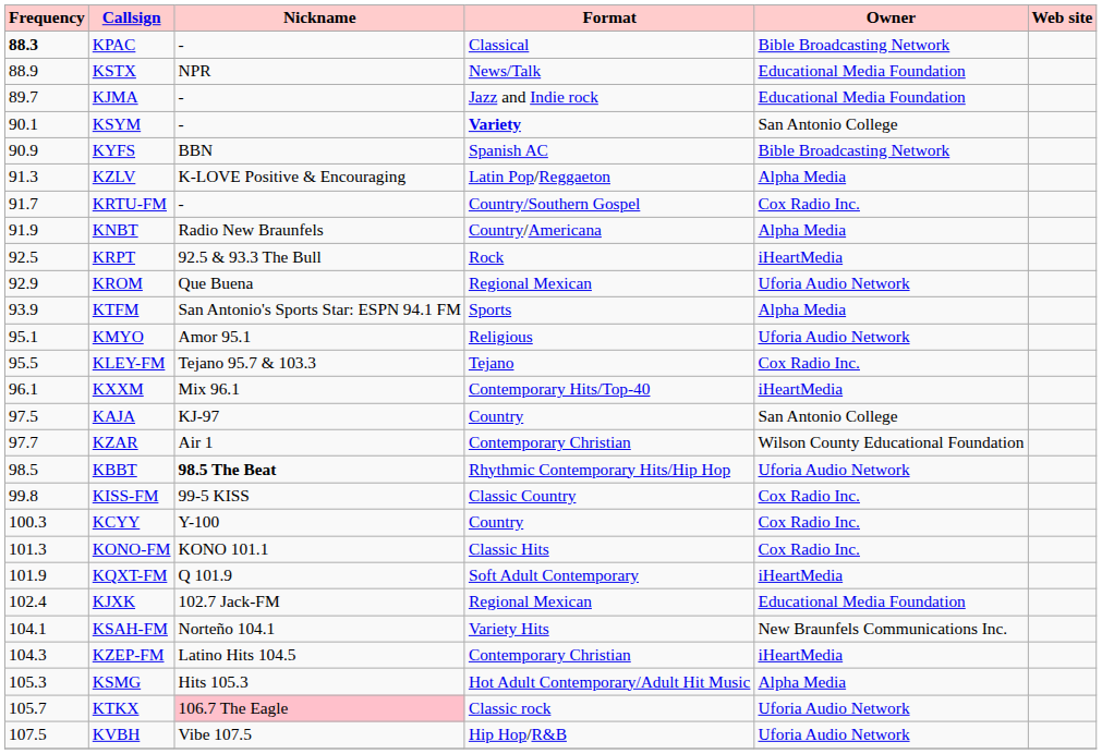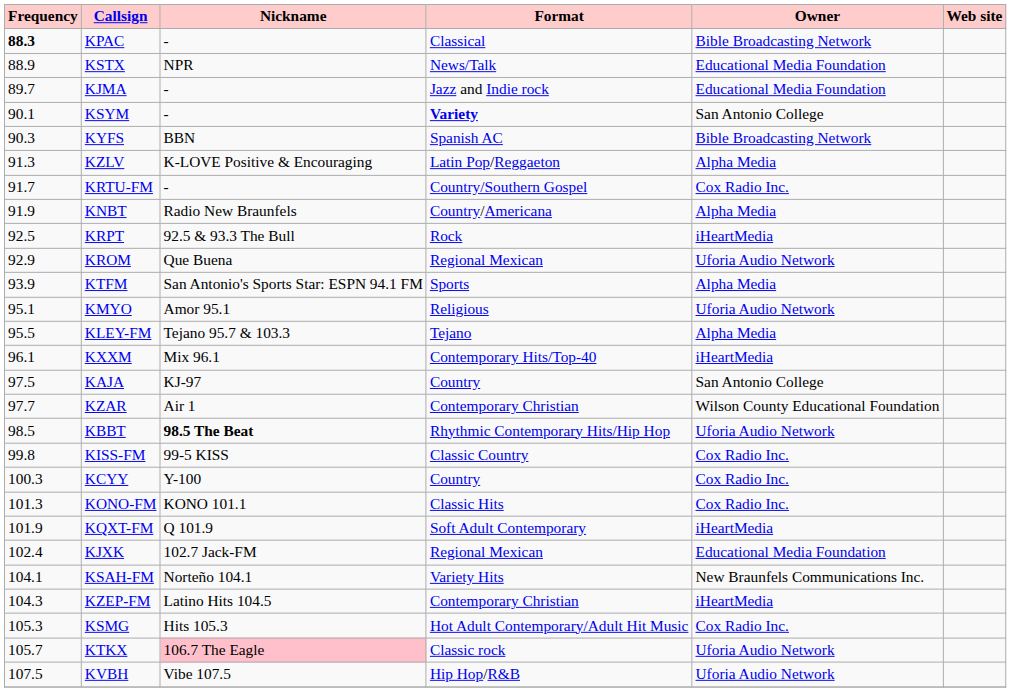KYFS | Frequency: 90.9 -> 90.3
KLEY-FM | Owner: Cox Radio Inc. -> Alpha Media
KSMG | Owner: Alpha Media -> Cox Radio Inc.
